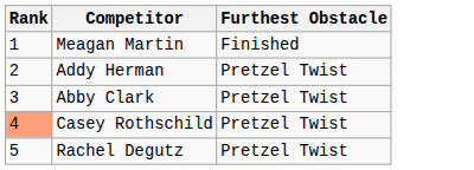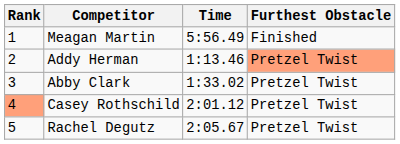+ column: Time | 5:56.49 | 1:13.46 | 1:33.02 | 2:01.12 | 2:05.67
Addy Herman | Furthest Obstacle: no background -> lightsalmon background
